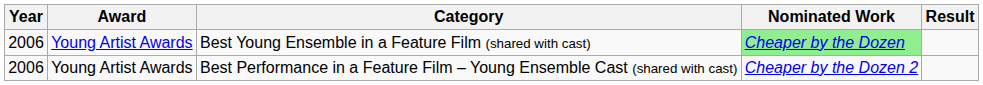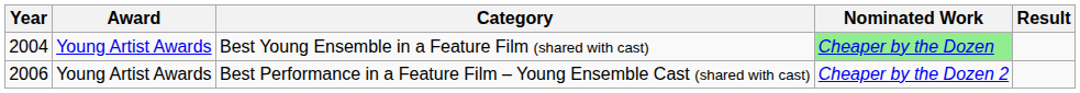Best Young Ensemble in a Feature Film (shared with cast) | Year: 2006 -> 2004
